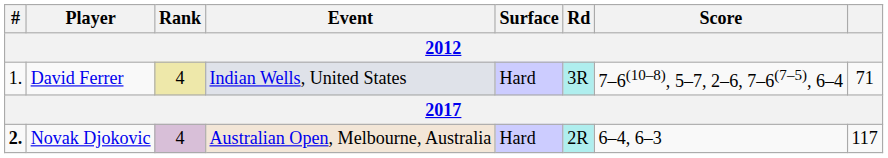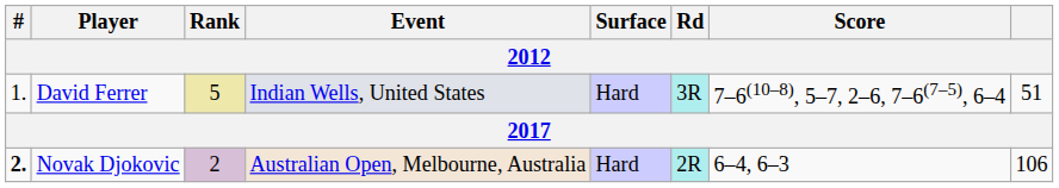David Ferrer | Rank: 4 -> 5
David Ferrer | column 8: 71 -> 51
Novak Djokovic | Rank: 4 -> 2
Novak Djokovic | column 8: 117 -> 106
